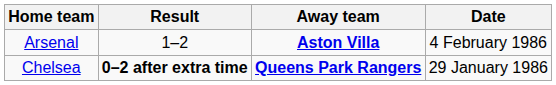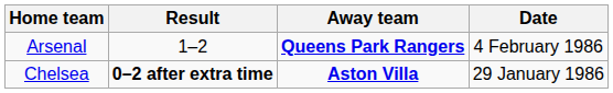Arsenal | Away team: Aston Villa -> Queens Park Rangers
Chelsea | Away team: Queens Park Rangers -> Aston Villa
